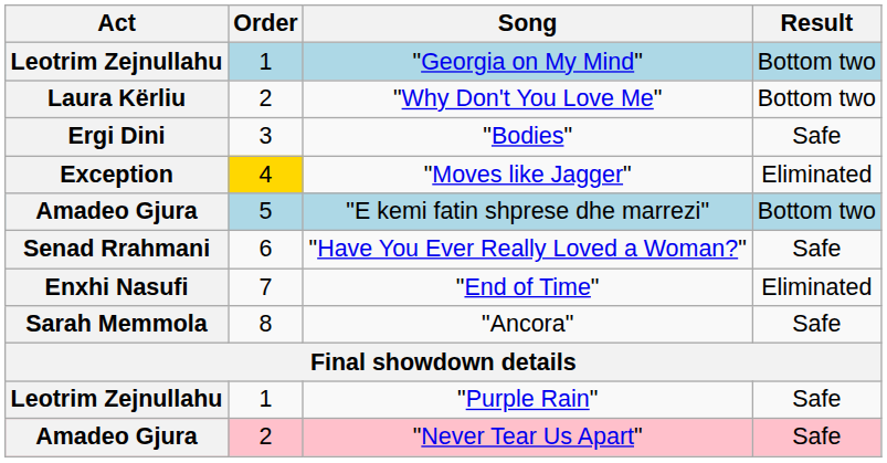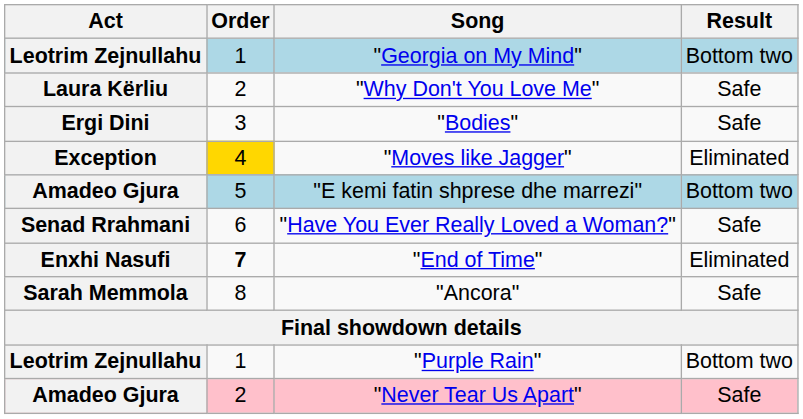"Why Don't You Love Me" | Result: Bottom two -> Safe
"End of Time" | Order: normal -> bold
"Purple Rain" | Result: Safe -> Bottom two
